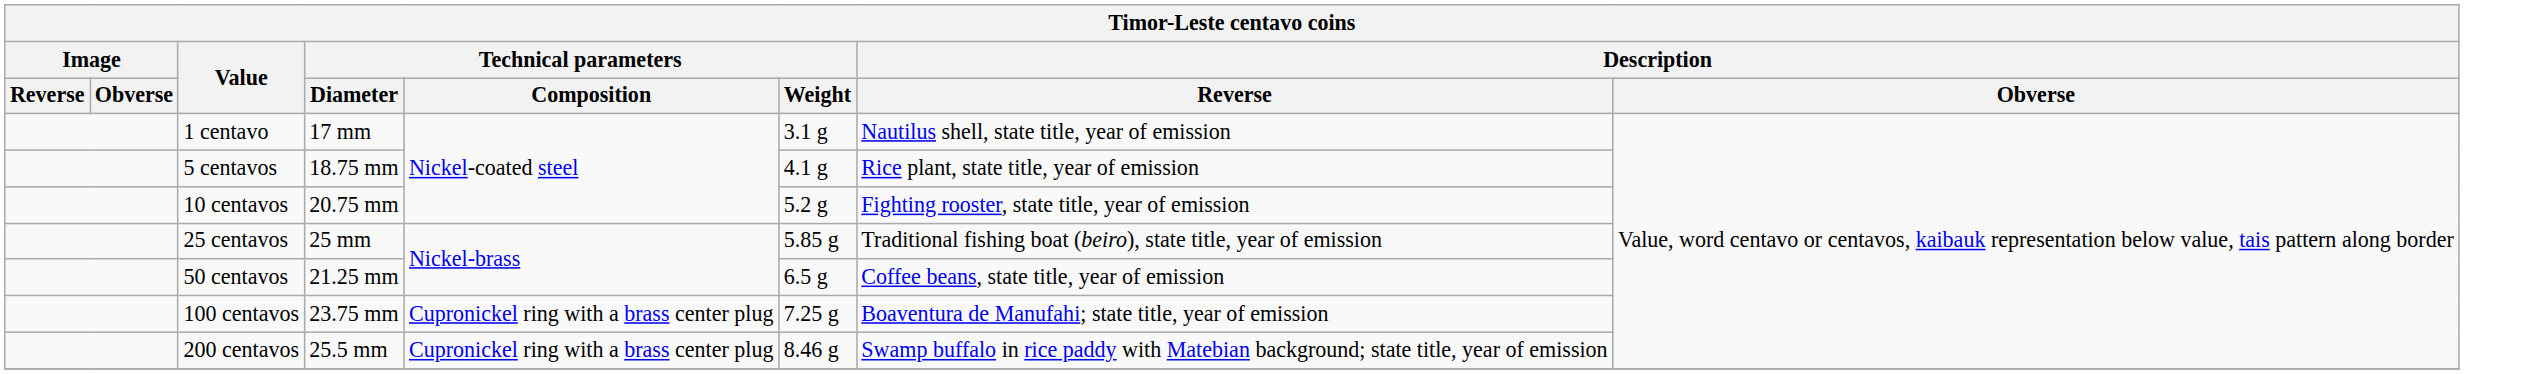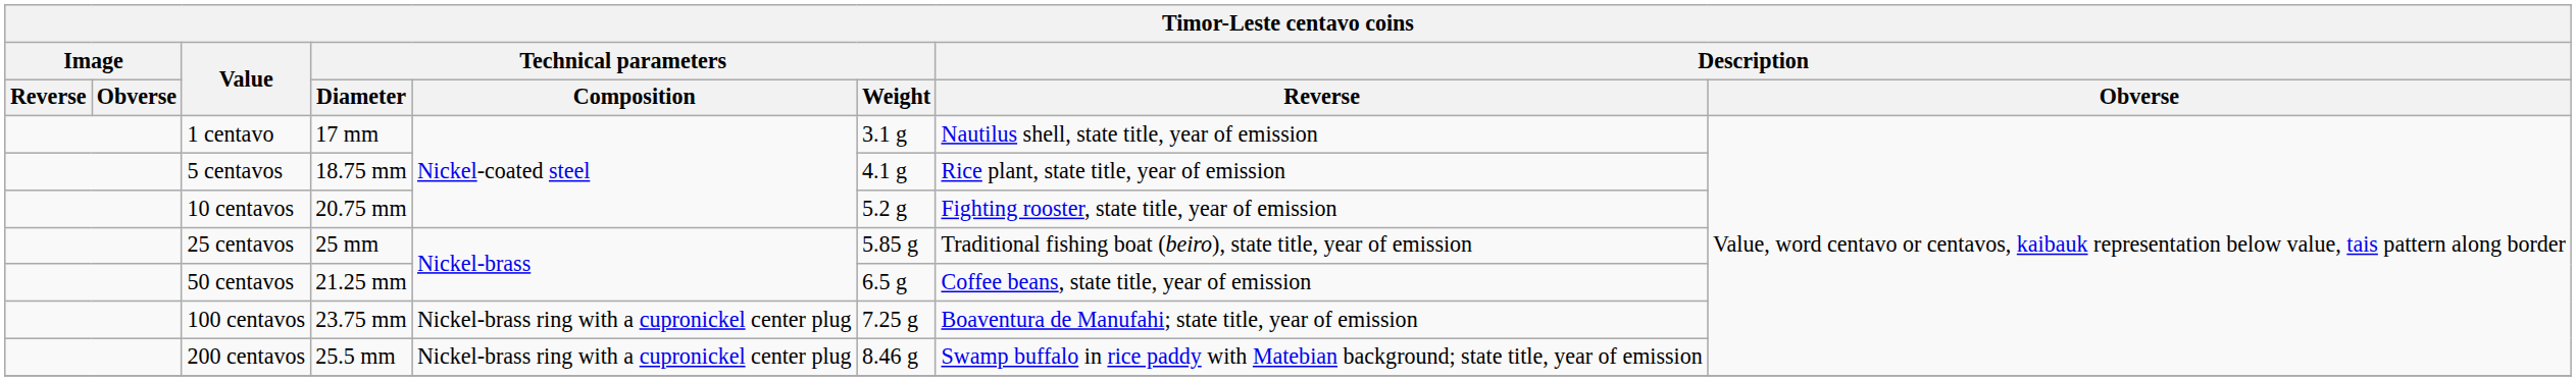100 centavos | Technical parameters / Composition: Cupronickel ring with a brass center plug -> Nickel-brass ring with a cupronickel center plug
200 centavos | Technical parameters / Composition: Cupronickel ring with a brass center plug -> Nickel-brass ring with a cupronickel center plug
